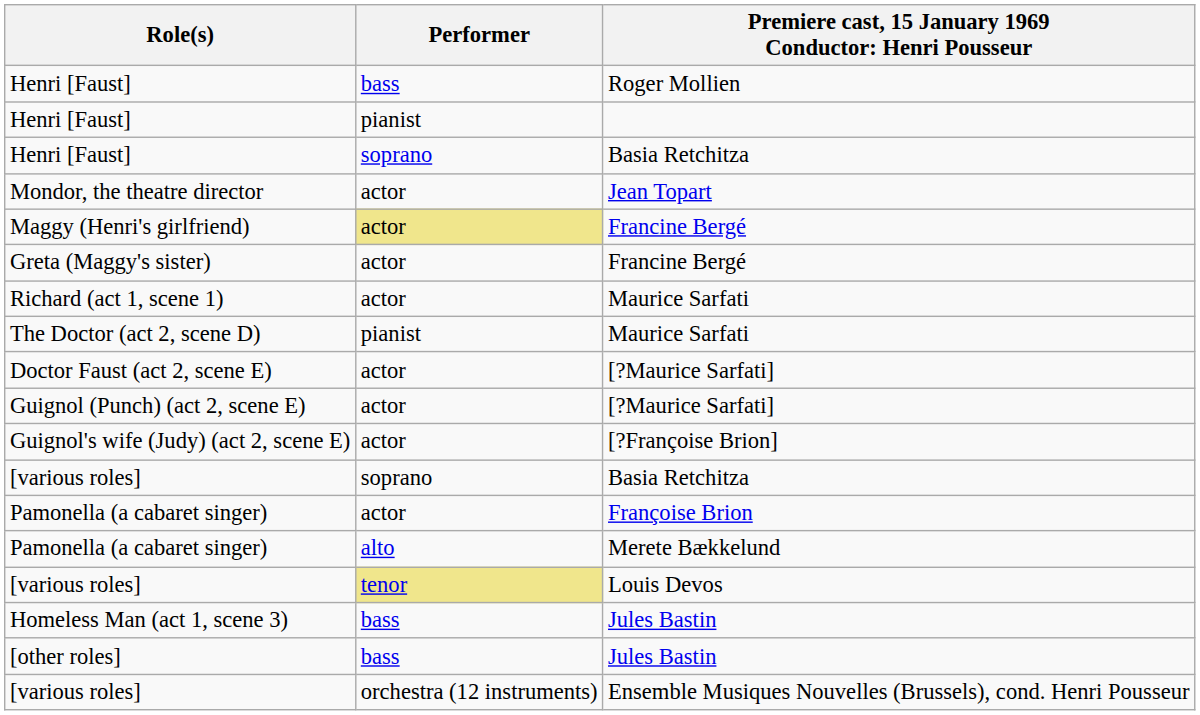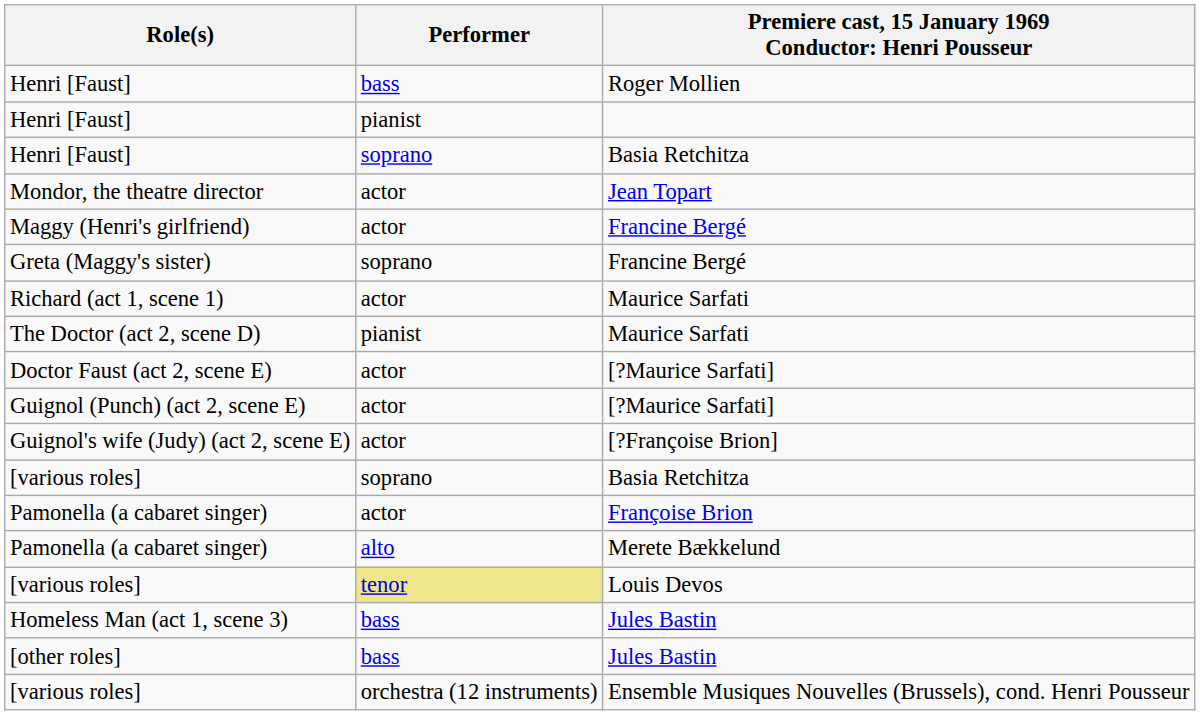Maggy (Henri's girlfriend) | Performer: khaki background -> no background
Greta (Maggy's sister) | Performer: actor -> soprano
